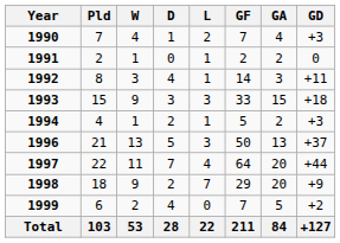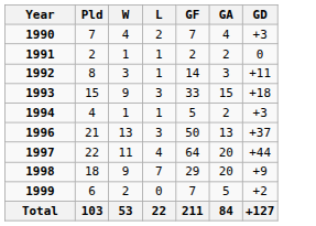- column: D | 1 | 0 | 4 | 3 | 2 | 5 | 7 | 2 | 4 | 28
